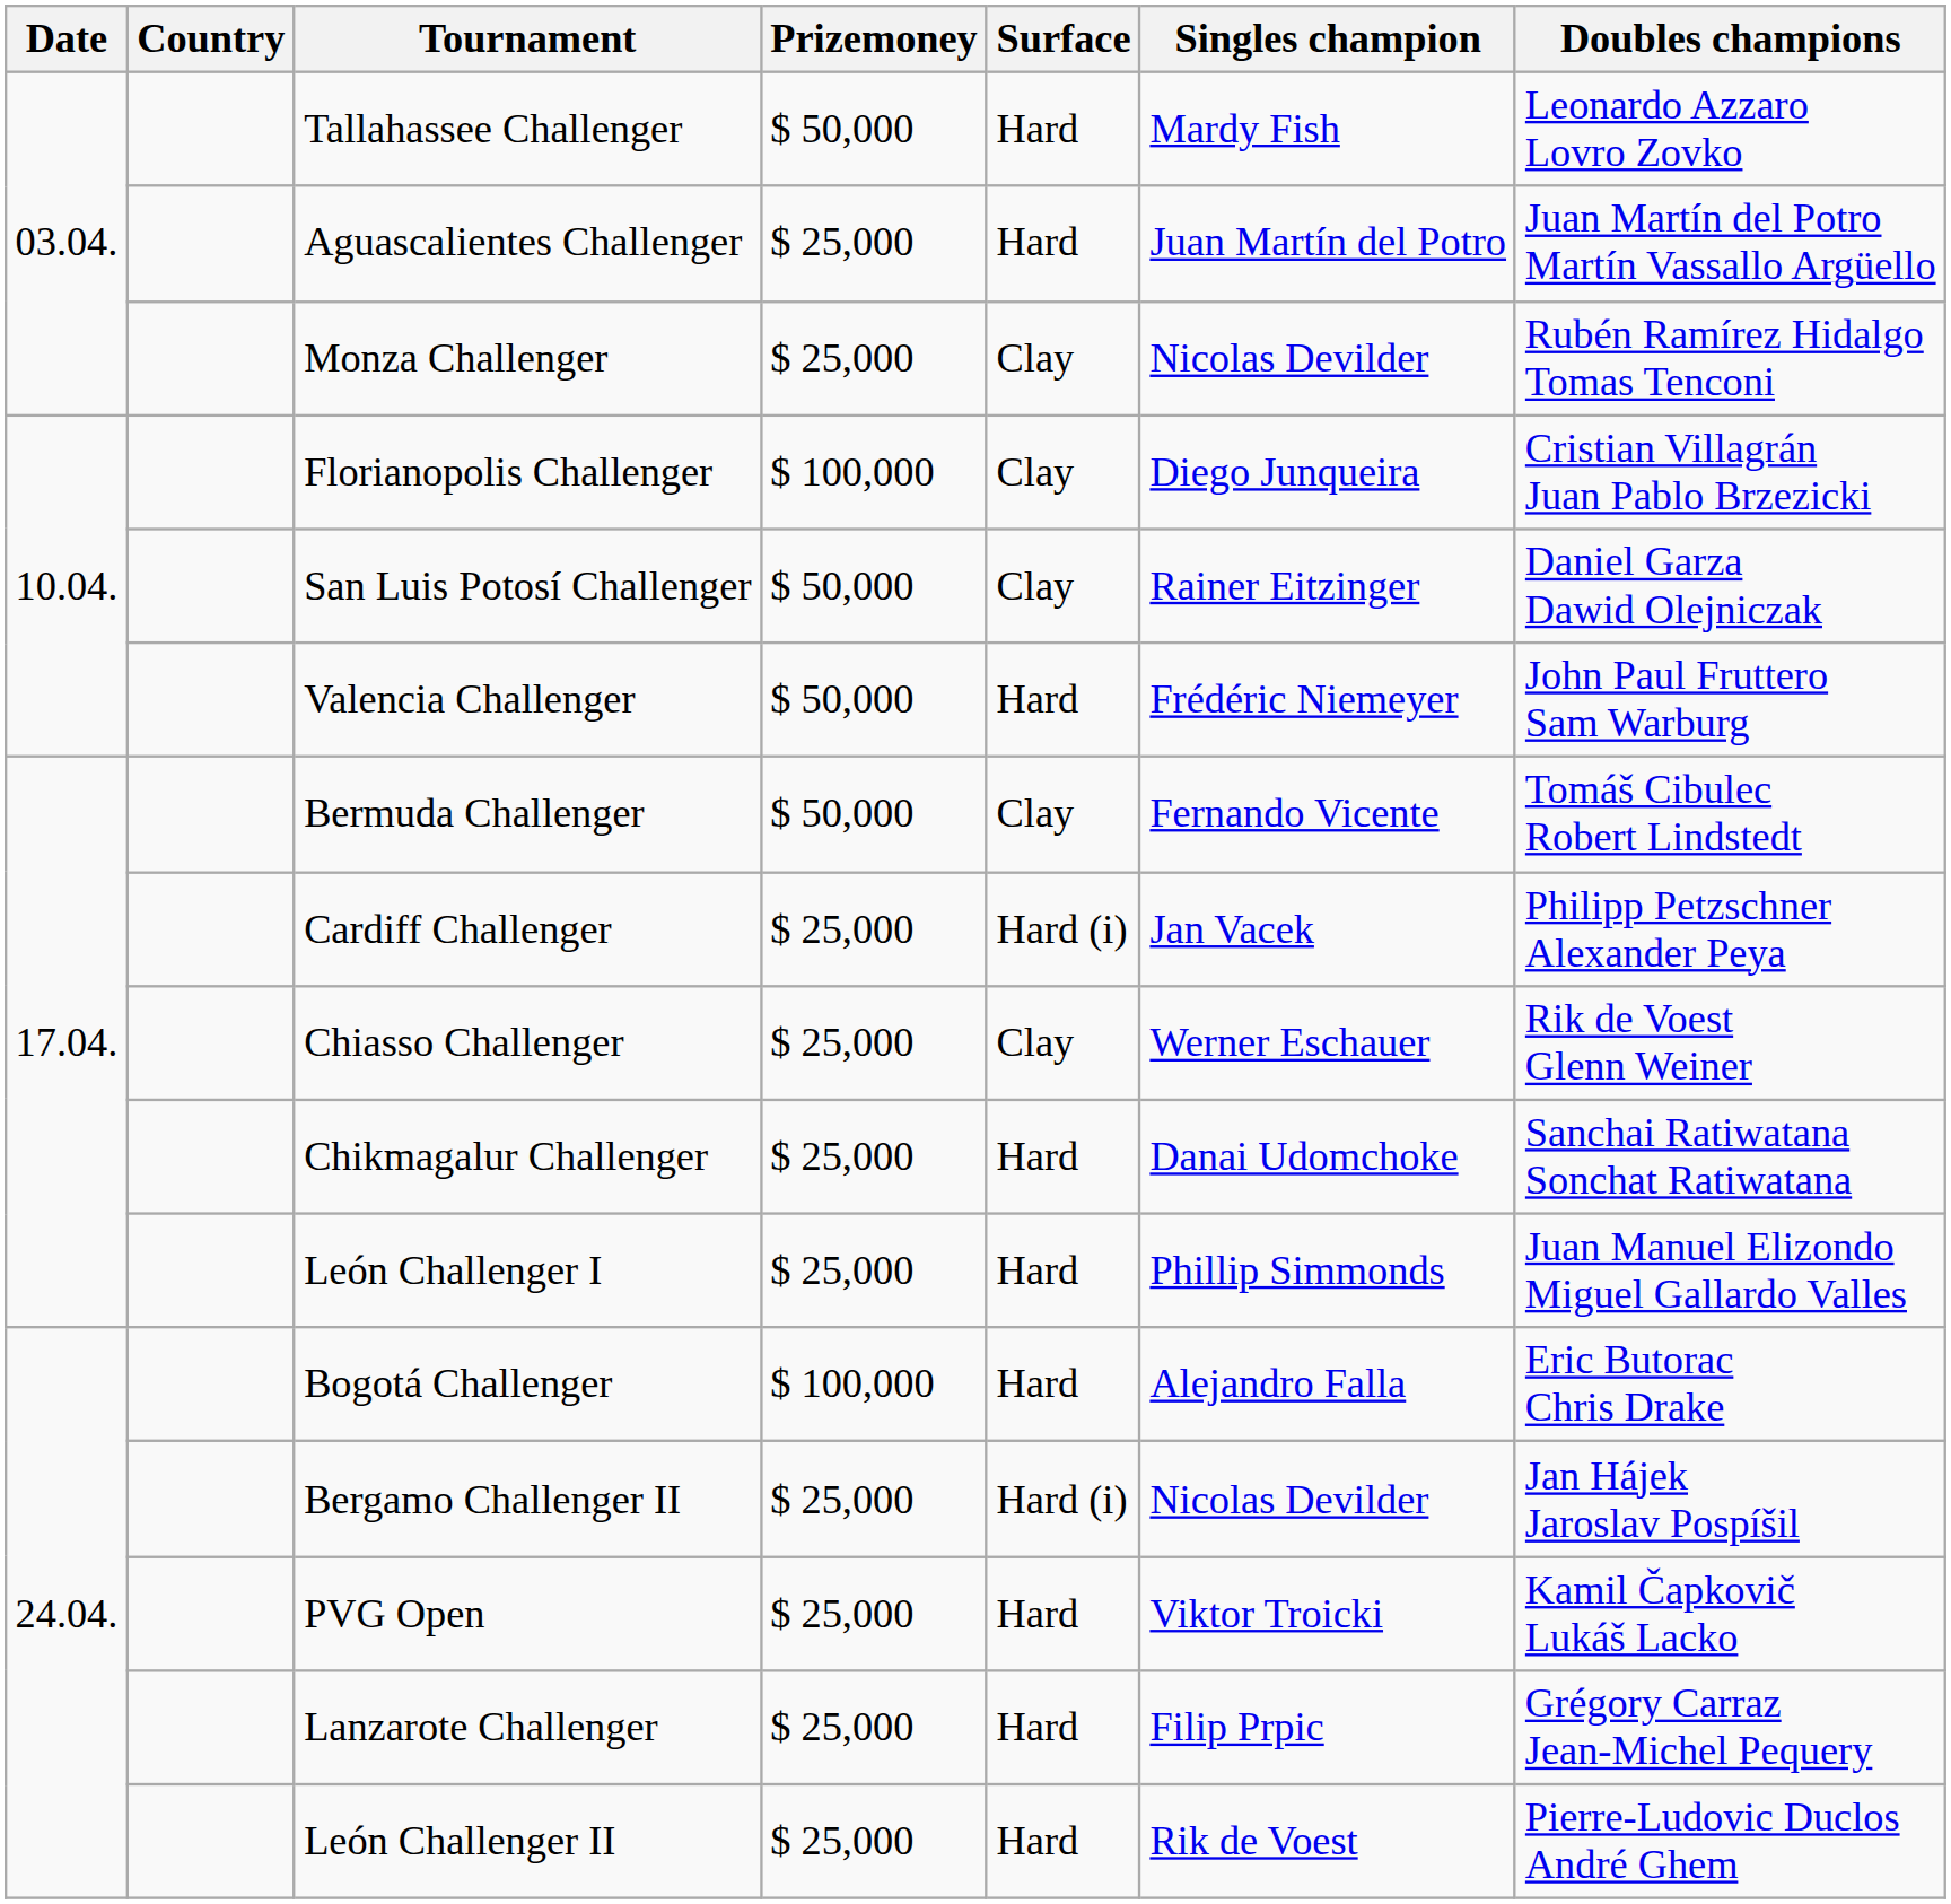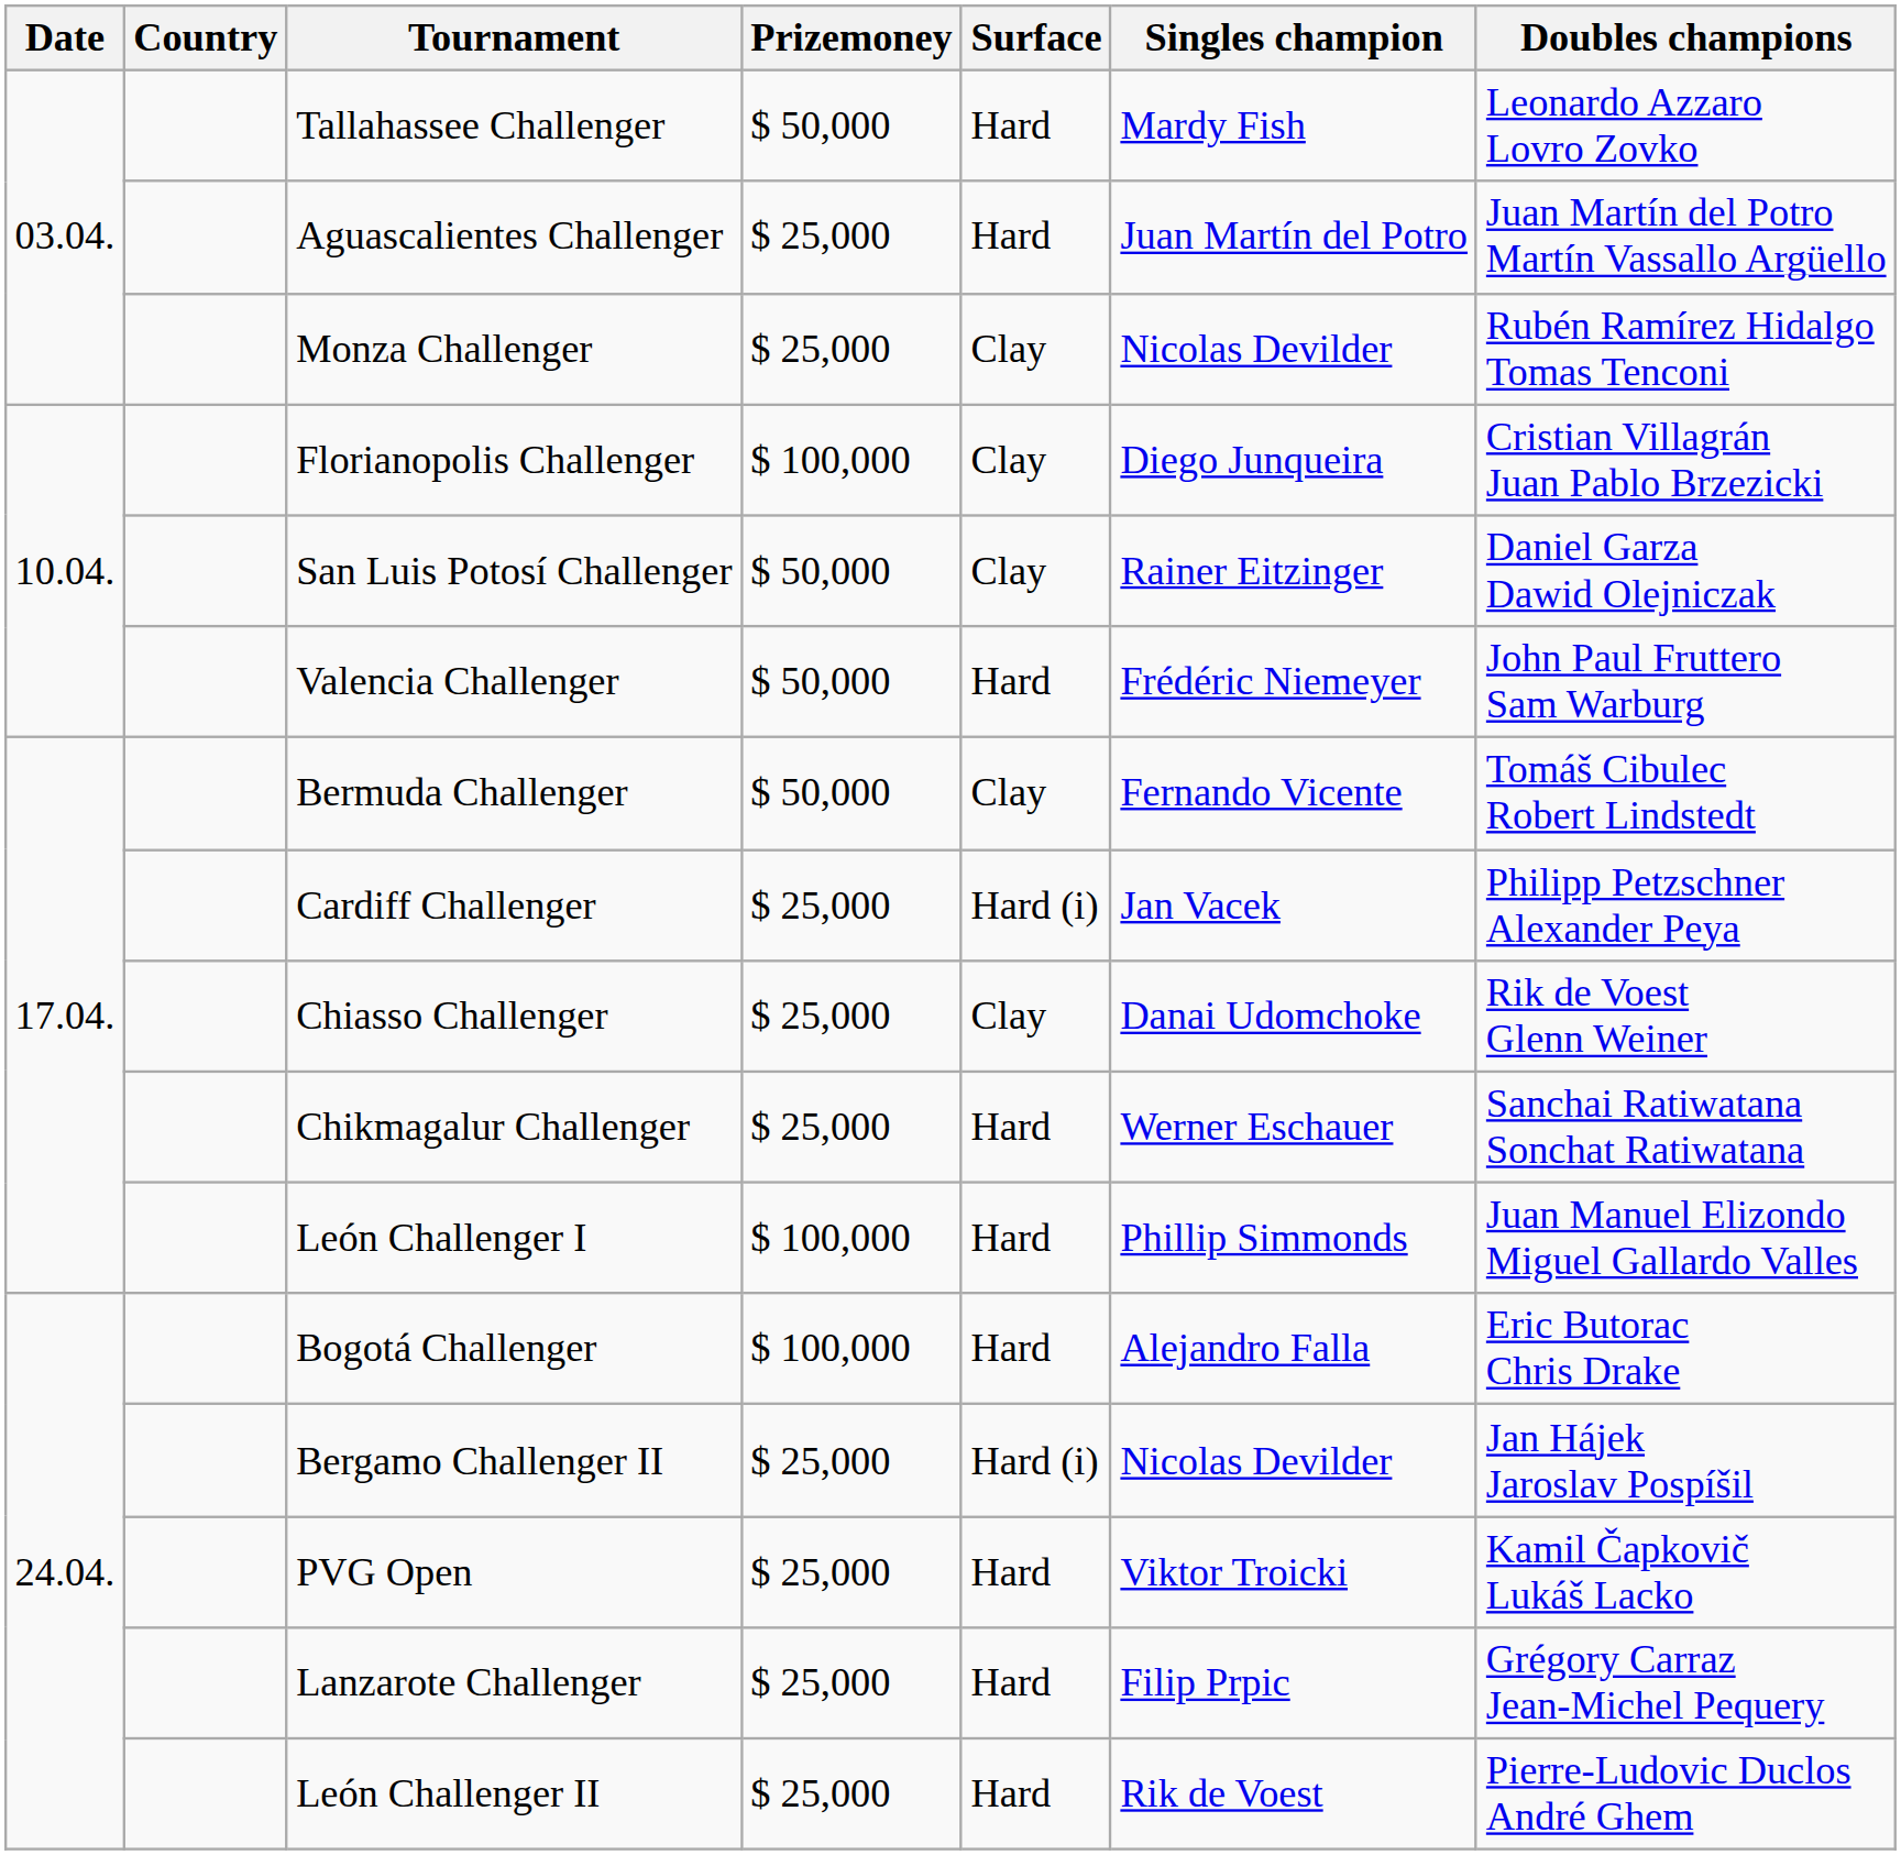Chiasso Challenger | Singles champion: Werner Eschauer -> Danai Udomchoke
Chikmagalur Challenger | Singles champion: Danai Udomchoke -> Werner Eschauer
León Challenger I | Prizemoney: $ 25,000 -> $ 100,000
